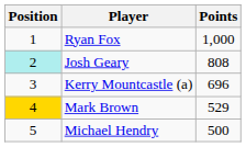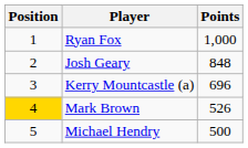Josh Geary | Position: paleturquoise background -> no background
Josh Geary | Points: 808 -> 848
Mark Brown | Points: 529 -> 526
